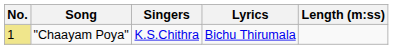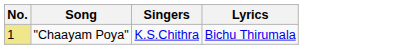- column: Length (m:ss)
